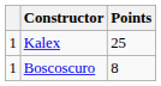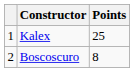Boscoscuro | column 1: 1 -> 2
